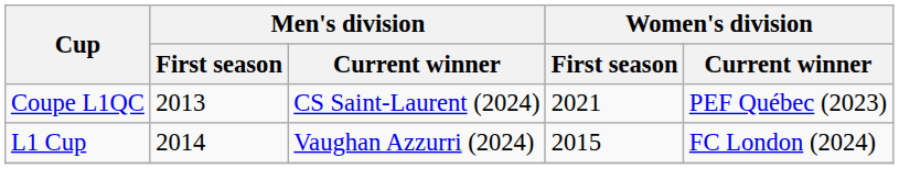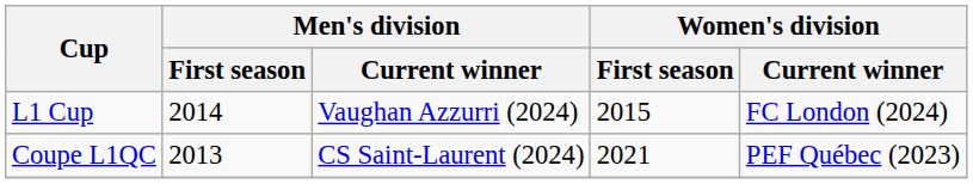rows swapped: L1 Cup <-> Coupe L1QC
